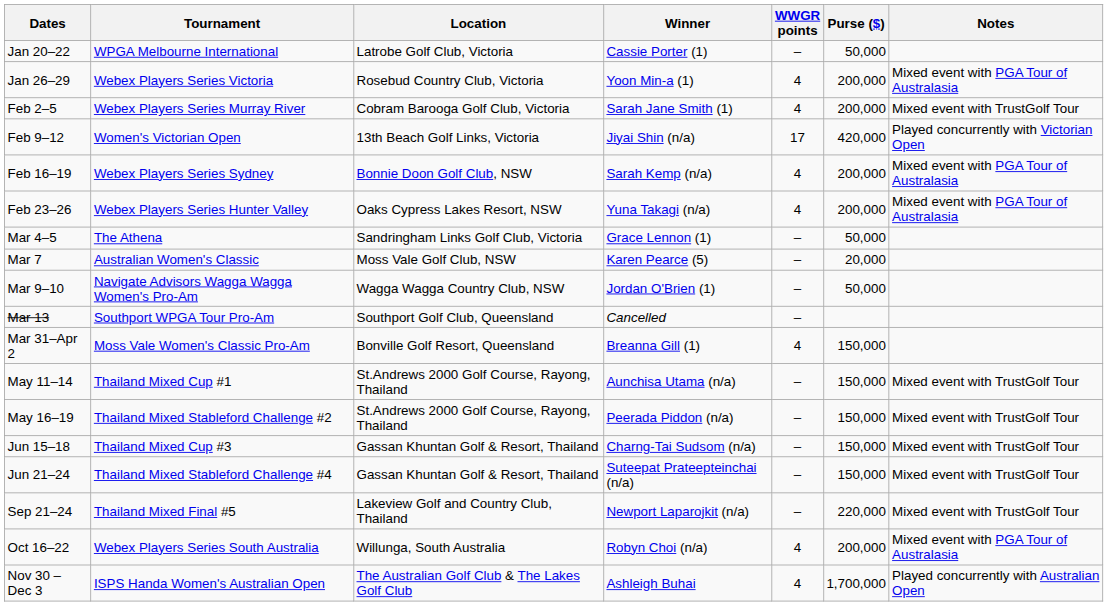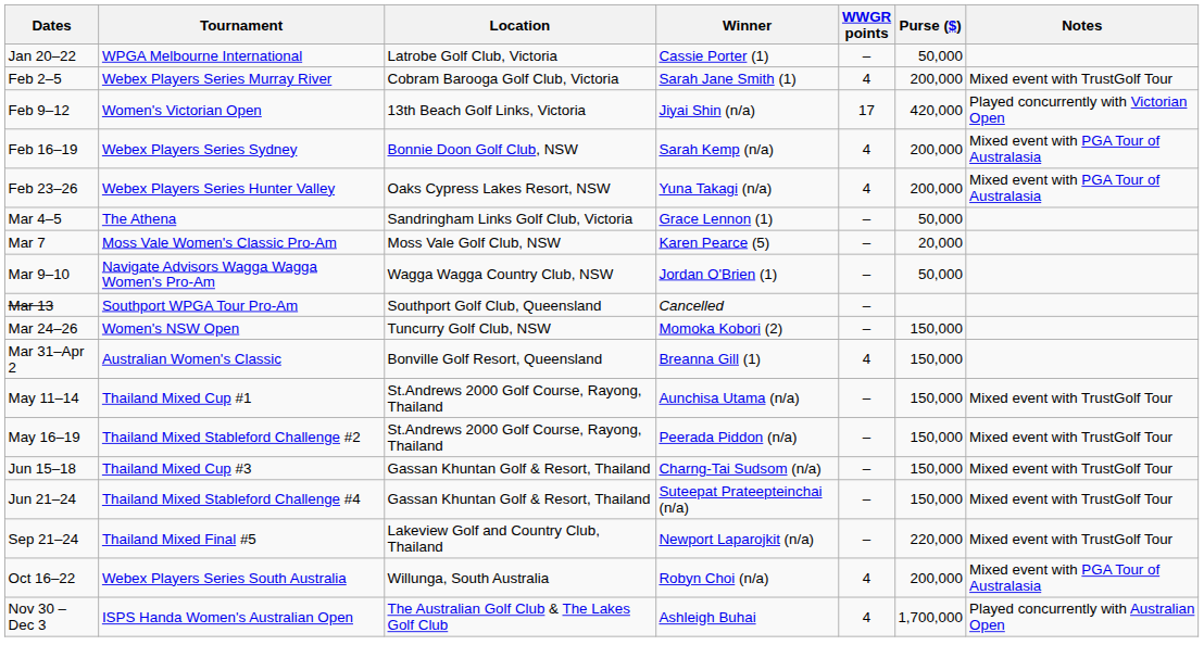- row: Jan 26–29 | Webex Players Series Victoria | Rosebud Country Club, Victoria | Yoon Min-a (1) | 4 | 200,000 | Mixed event with PGA Tour of Australasia
Mar 7 | Tournament: Australian Women's Classic -> Moss Vale Women's Classic Pro-Am
+ row: Mar 24–26 | Women's NSW Open | Tuncurry Golf Club, NSW | Momoka Kobori (2) | – | 150,000
Mar 31–Apr 2 | Tournament: Moss Vale Women's Classic Pro-Am -> Australian Women's Classic
